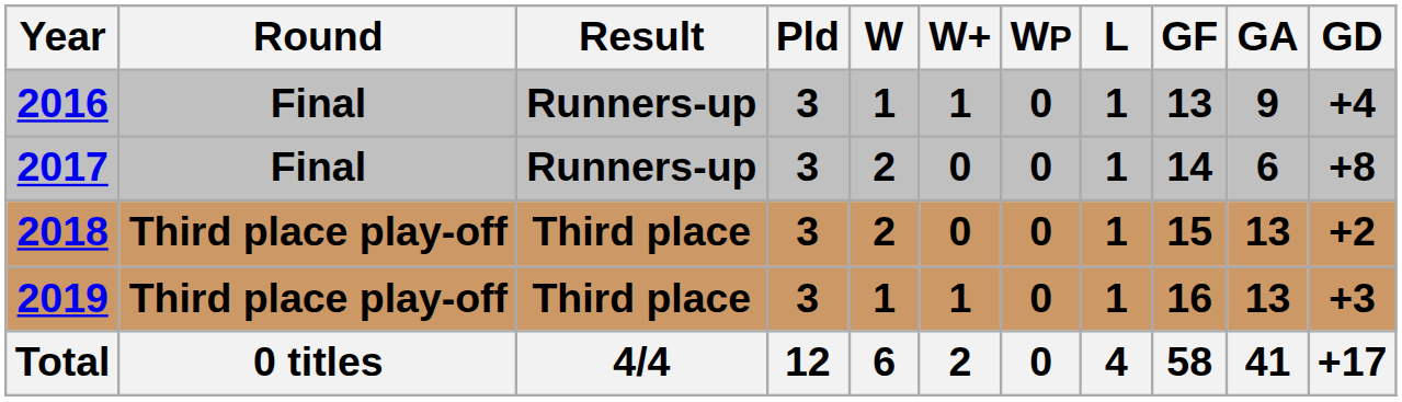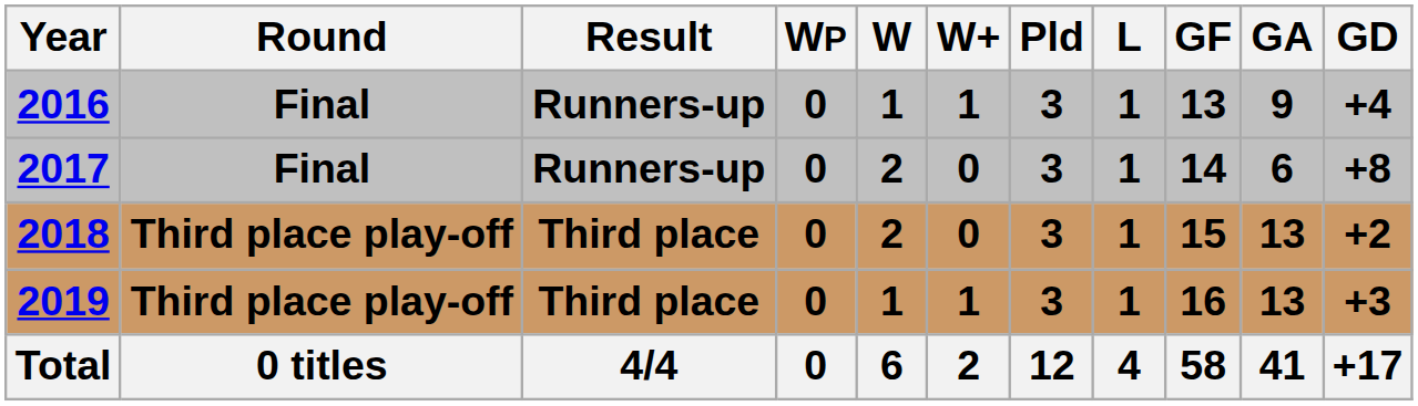columns swapped: Pld <-> WP
